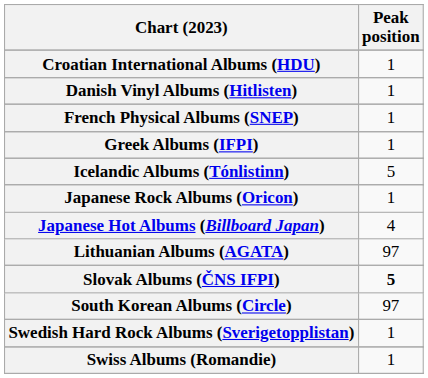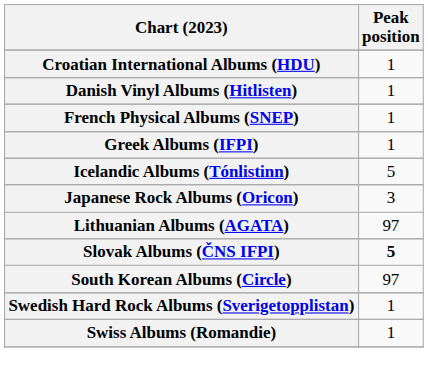Japanese Rock Albums (Oricon) | Peak position: 1 -> 3
- row: Japanese Hot Albums (Billboard Japan) | 4
